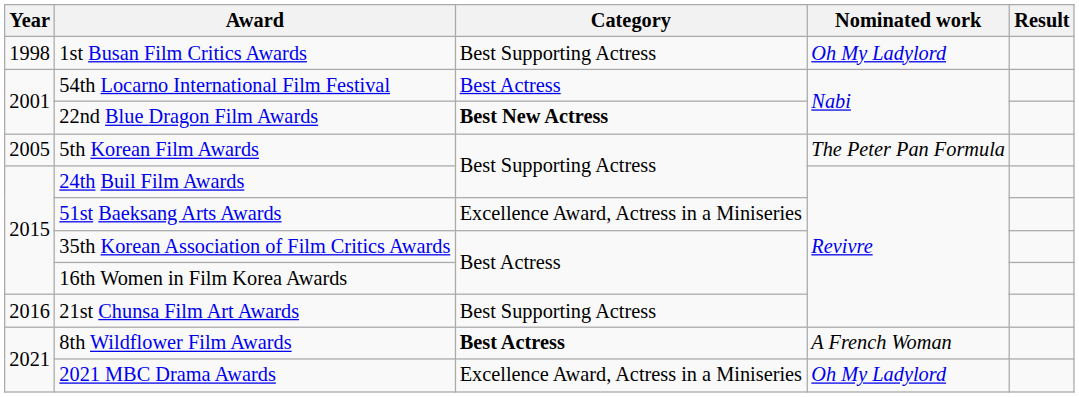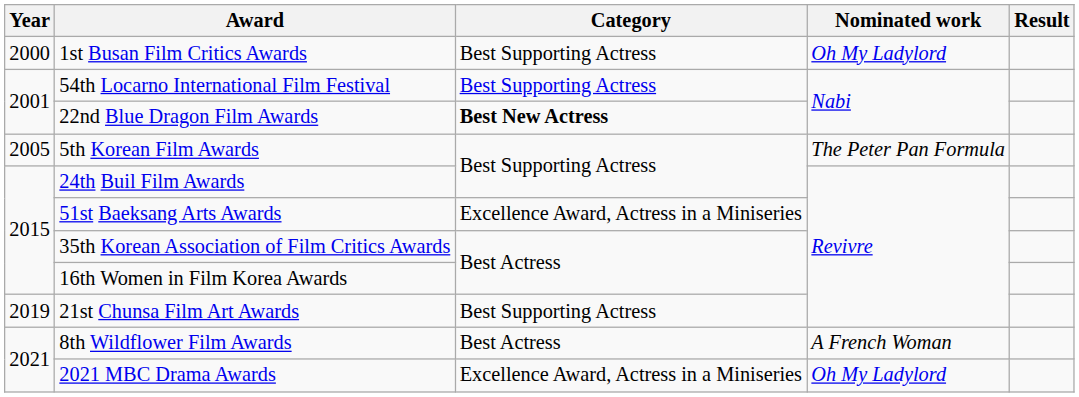1st Busan Film Critics Awards | Year: 1998 -> 2000
54th Locarno International Film Festival | Category: Best Actress -> Best Supporting Actress
21st Chunsa Film Art Awards | Year: 2016 -> 2019
8th Wildflower Film Awards | Category: bold -> normal
